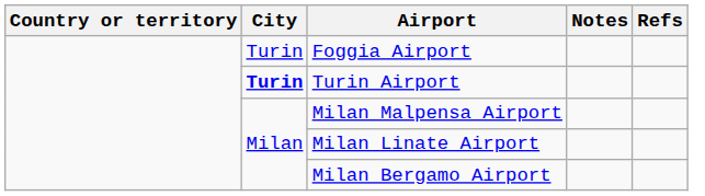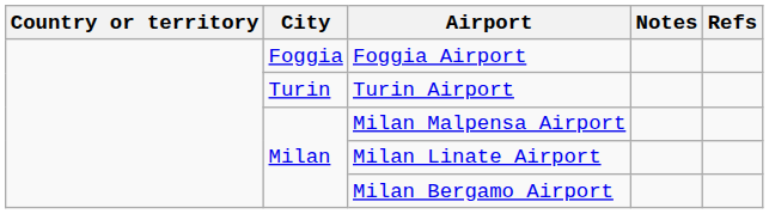Foggia Airport | City: Turin -> Foggia
Turin Airport | City: bold -> normal
